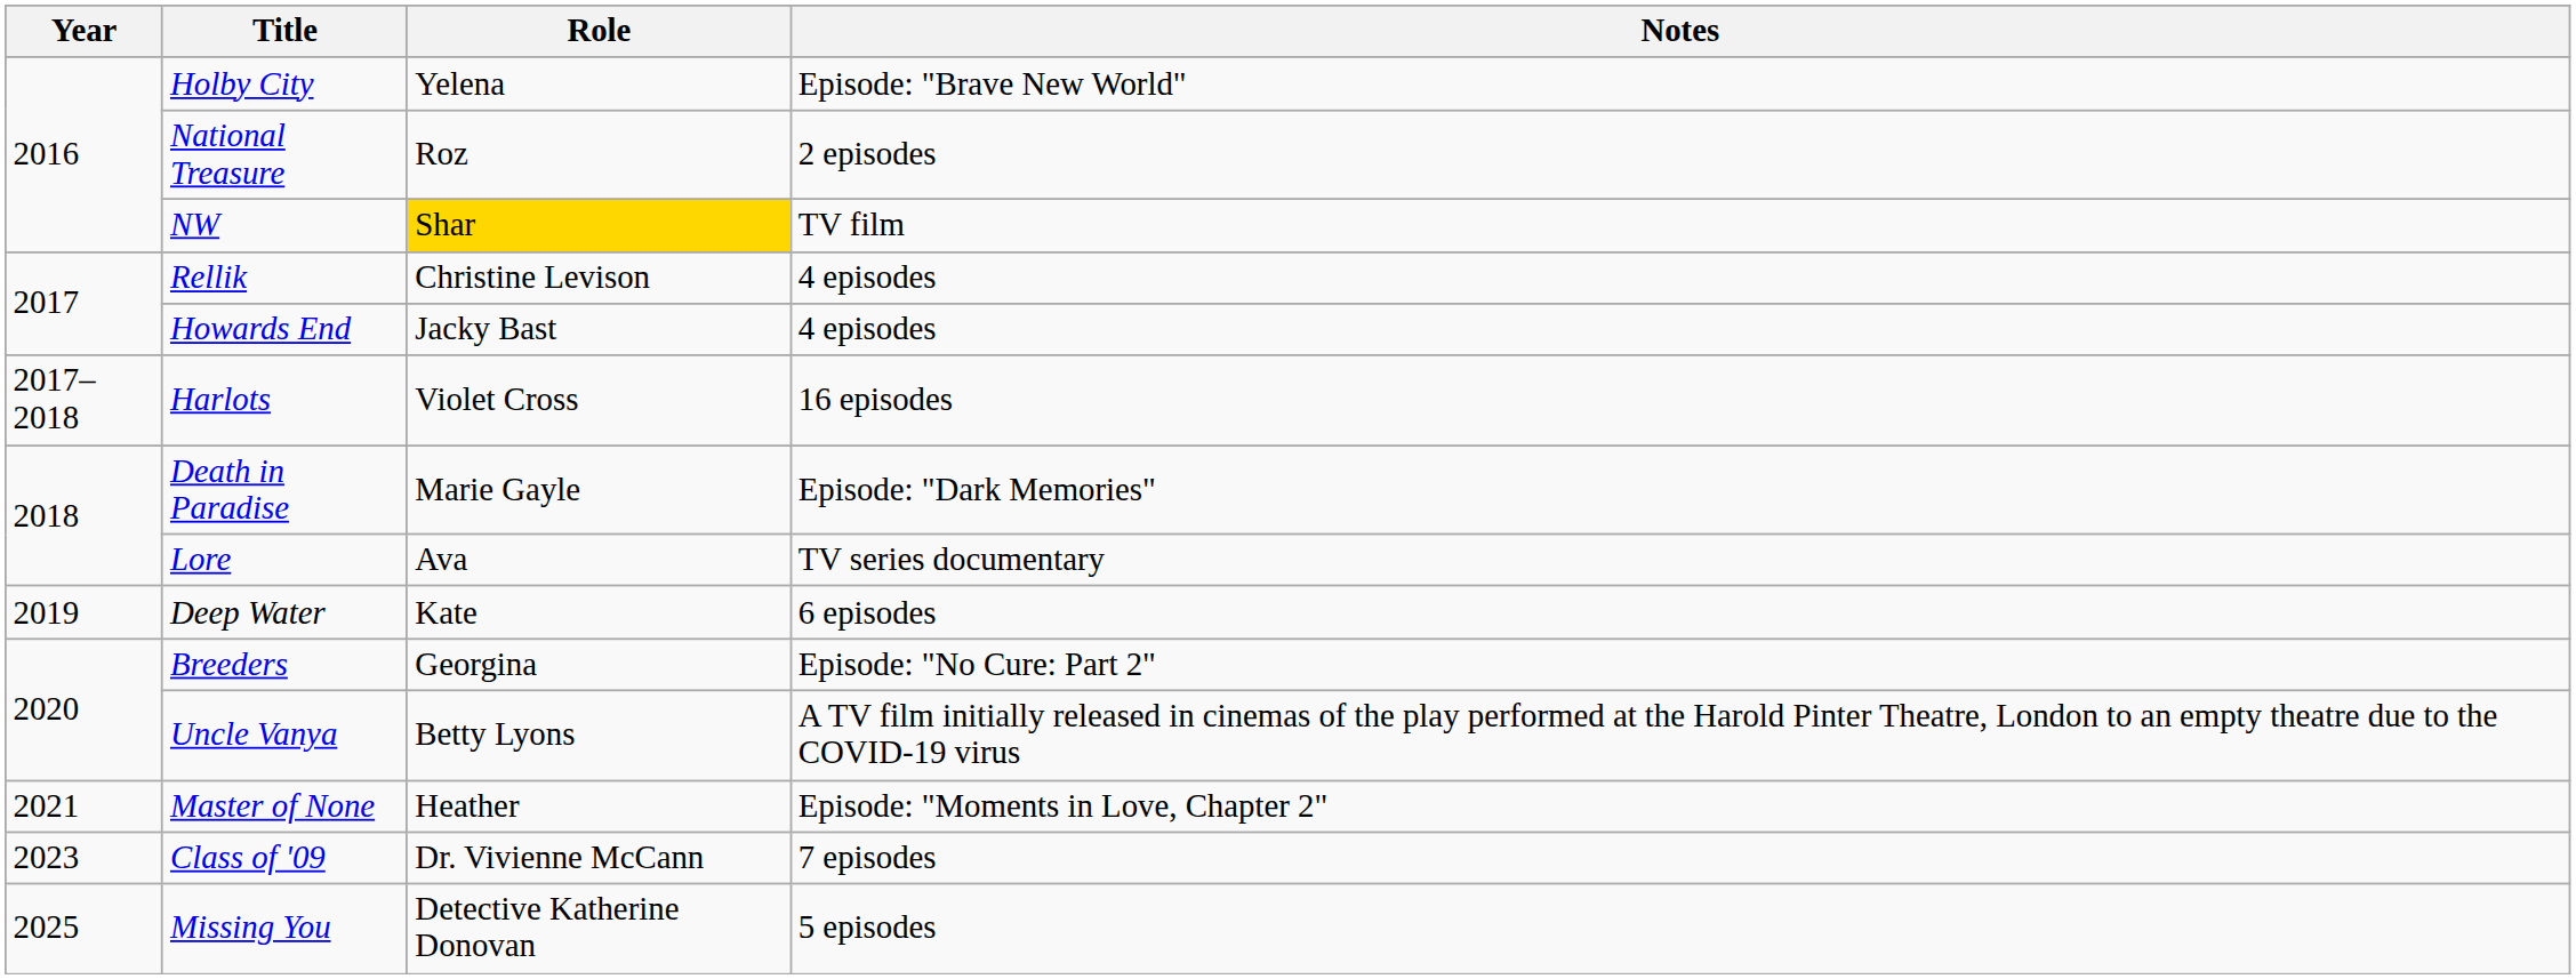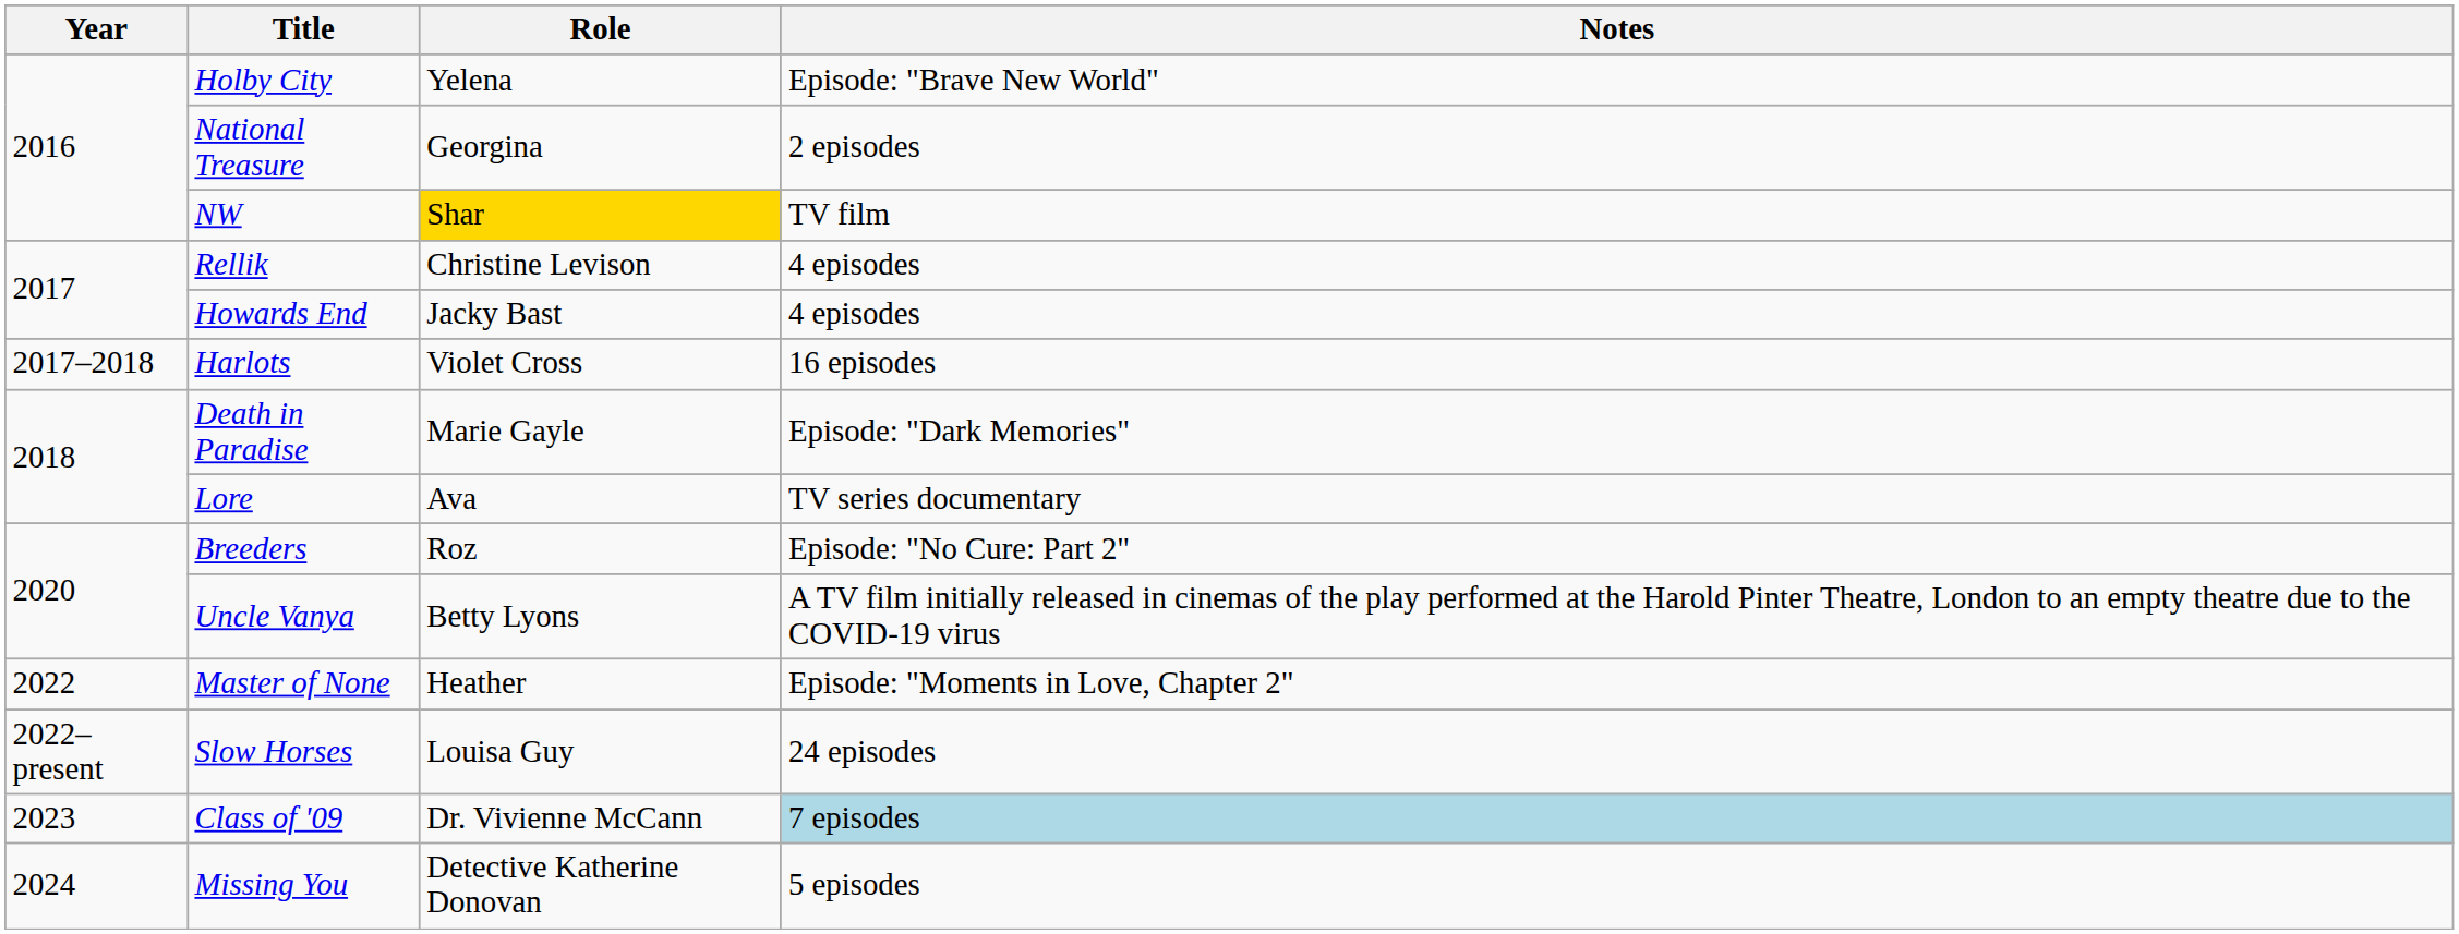National Treasure | Role: Roz -> Georgina
- row: 2019 | Deep Water | Kate | 6 episodes
Breeders | Role: Georgina -> Roz
Master of None | Year: 2021 -> 2022
+ row: 2022– present | Slow Horses | Louisa Guy | 24 episodes
Class of '09 | Notes: no background -> lightblue background
Missing You | Year: 2025 -> 2024
